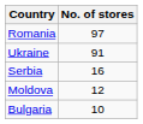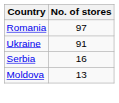Moldova | No. of stores: 12 -> 13
- row: Bulgaria | 10
